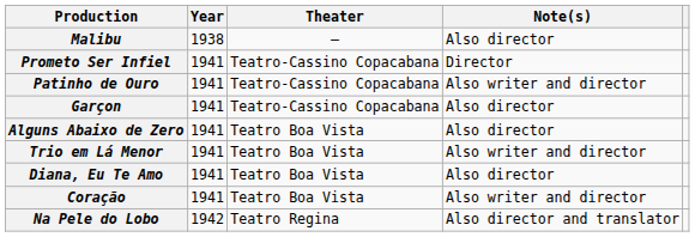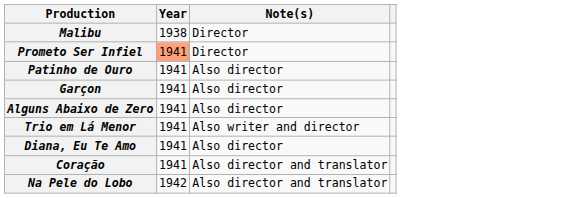- column: Theater | – | Teatro-Cassino Copacabana | Teatro-Cassino Copacabana | Teatro-Cassino Copacabana | Teatro Boa Vista | Teatro Boa Vista | Teatro Boa Vista | Teatro Boa Vista | Teatro Regina
Malibu | Note(s): Also director -> Director
Prometo Ser Infiel | Year: no background -> lightsalmon background
Patinho de Ouro | Note(s): Also writer and director -> Also director
Coração | Note(s): Also writer and director -> Also director and translator
